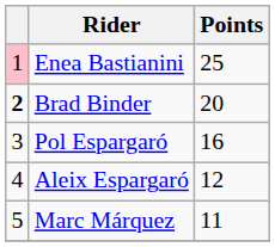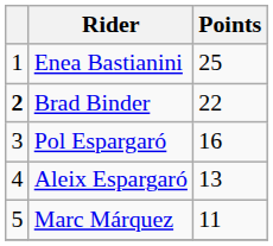Enea Bastianini | column 1: pink background -> no background
Brad Binder | Points: 20 -> 22
Aleix Espargaró | Points: 12 -> 13
